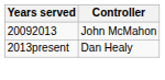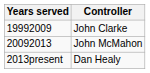+ row: 19992009 | John Clarke
